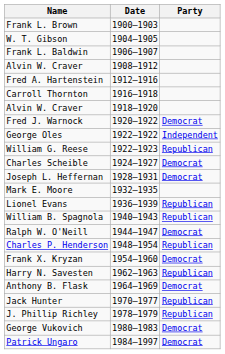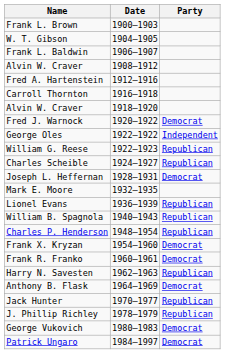Charles Scheible | Party: Democrat -> Republican
- row: Ralph W. O'Neill | 1944–1947 | Democrat
+ row: Frank R. Franko | 1960–1961 | Democrat
